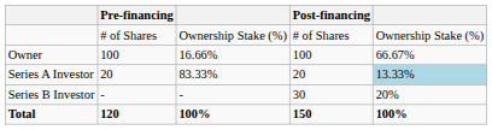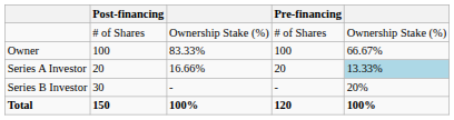columns swapped: Pre-financing <-> Post-financing
Owner | column 3: 16.66% -> 83.33%
Series A Investor | column 3: 83.33% -> 16.66%
